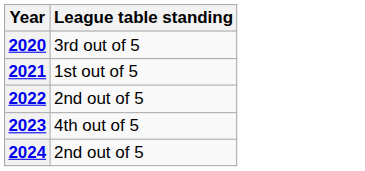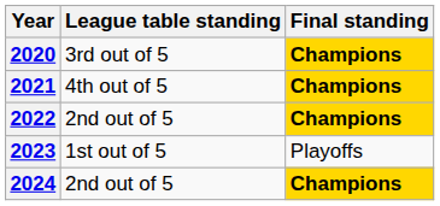+ column: Final standing | Champions | Champions | Champions | Playoffs | Champions
2021 | League table standing: 1st out of 5 -> 4th out of 5
2023 | League table standing: 4th out of 5 -> 1st out of 5
